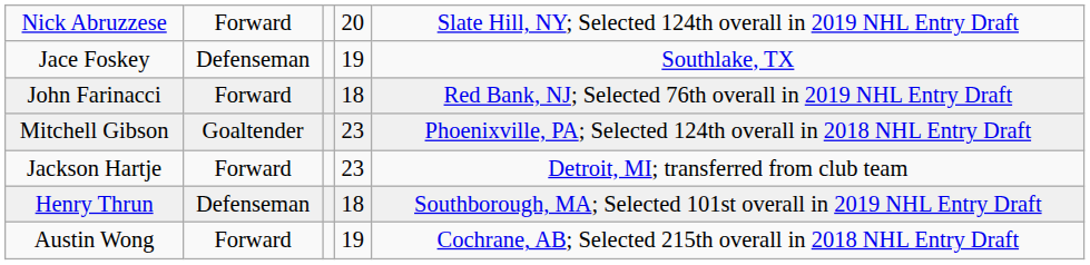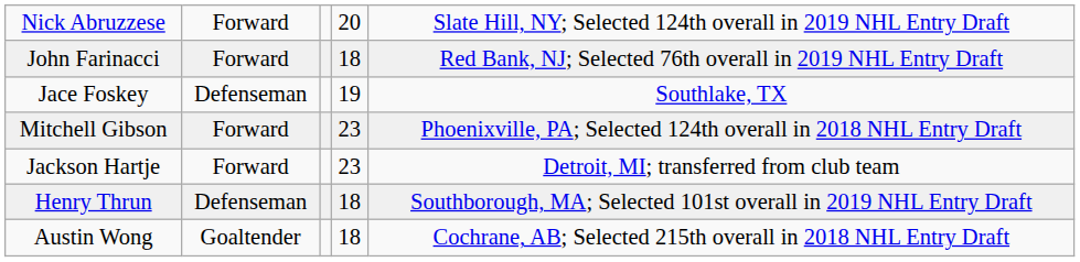rows swapped: John Farinacci <-> Jace Foskey
Mitchell Gibson | column 2: Goaltender -> Forward
Austin Wong | column 2: Forward -> Goaltender
Austin Wong | column 4: 19 -> 18
